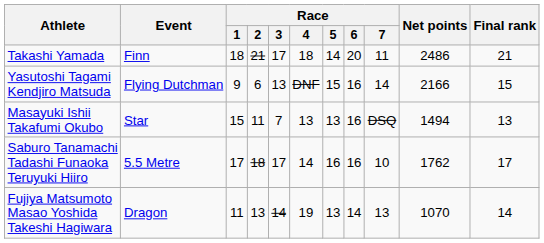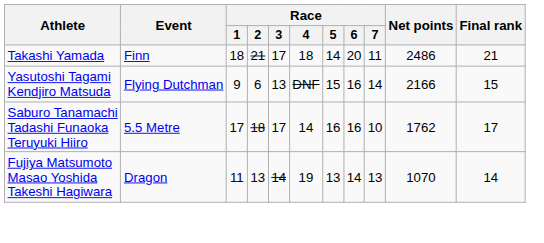- row: Masayuki Ishii Takafumi Okubo | Star | 15 | 11 | 7 | 13 | 13 | 16 | DSQ | 1494 | 13
